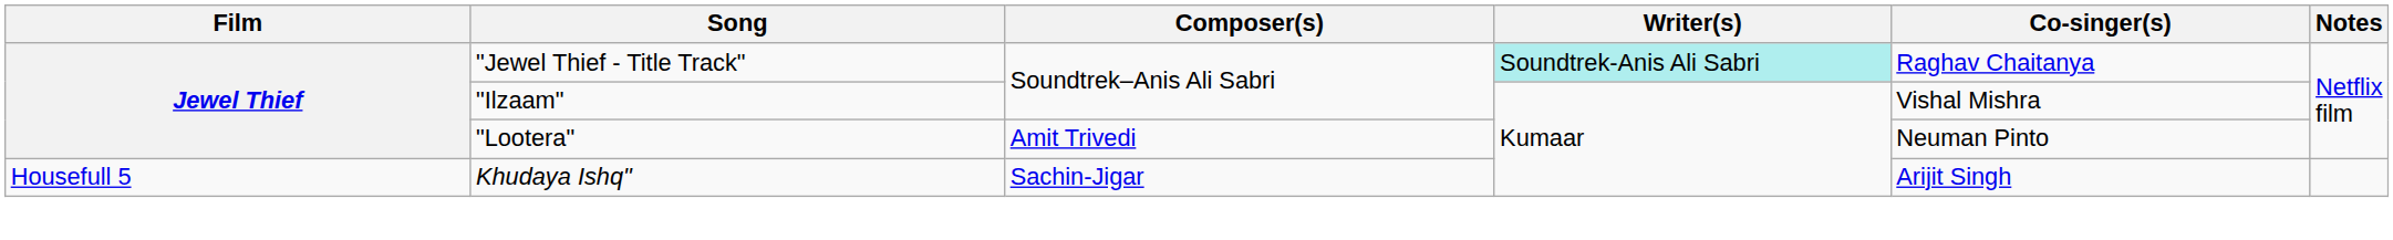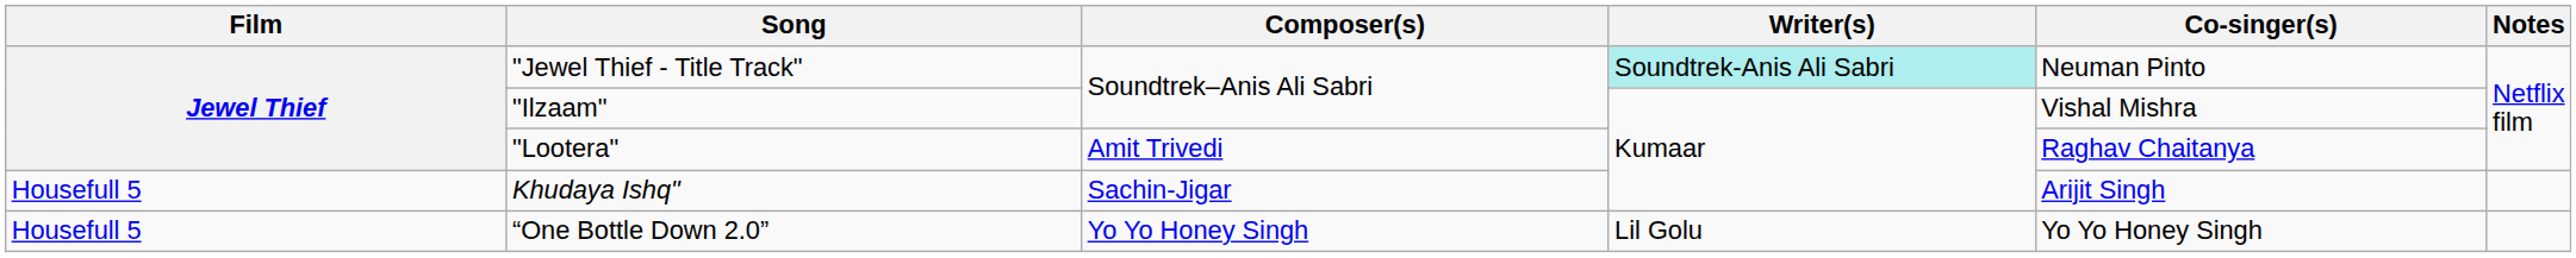"Jewel Thief - Title Track" | Co-singer(s): Raghav Chaitanya -> Neuman Pinto
"Lootera" | Co-singer(s): Neuman Pinto -> Raghav Chaitanya
+ row: Housefull 5 | “One Bottle Down 2.0” | Yo Yo Honey Singh | Lil Golu | Yo Yo Honey Singh
